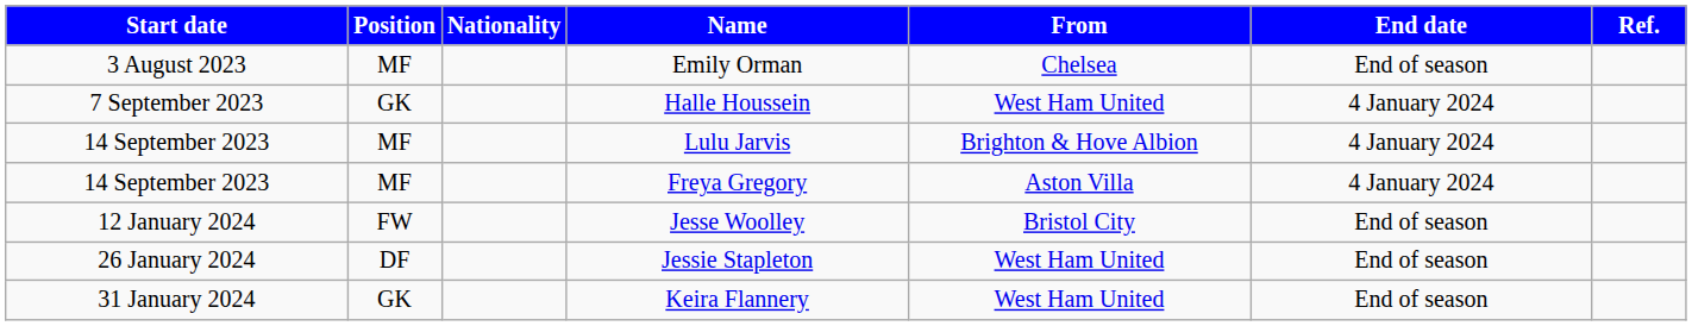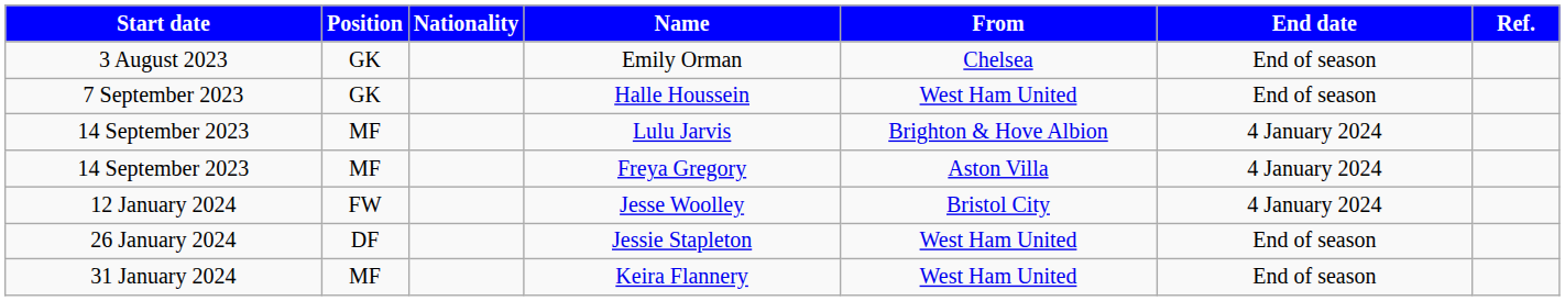Emily Orman | Position: MF -> GK
Halle Houssein | End date: 4 January 2024 -> End of season
Jesse Woolley | End date: End of season -> 4 January 2024
Keira Flannery | Position: GK -> MF
